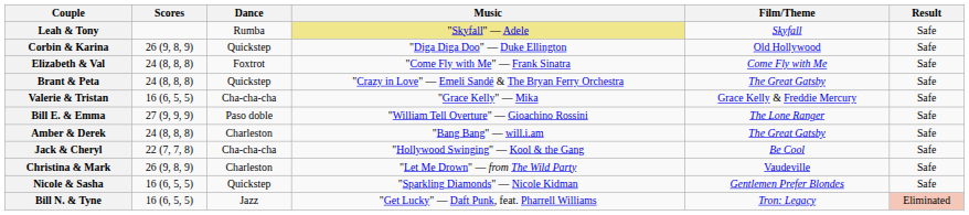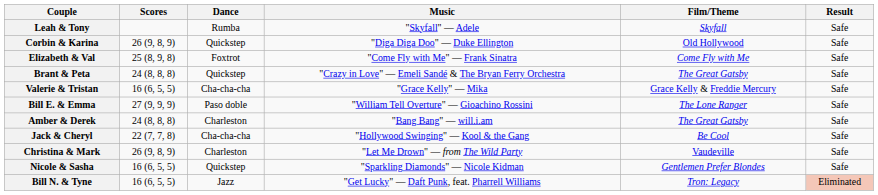Leah & Tony | Music: khaki background -> no background
Elizabeth & Val | Scores: 24 (8, 8, 8) -> 25 (8, 9, 8)
